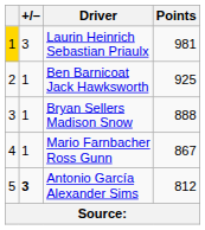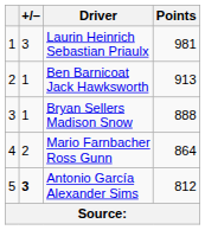Laurin Heinrich Sebastian Priaulx | column 1: gold background -> no background
Ben Barnicoat Jack Hawksworth | Points: 925 -> 913
Mario Farnbacher Ross Gunn | +/–: 1 -> 2
Mario Farnbacher Ross Gunn | Points: 867 -> 864
